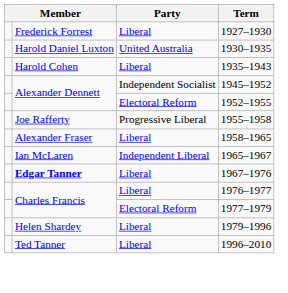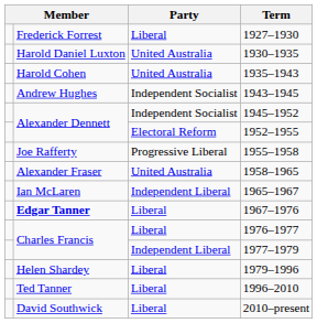1935–1943 | Party: Liberal -> United Australia
+ row: Andrew Hughes | Independent Socialist | 1943–1945
1958–1965 | Party: Liberal -> United Australia
1977–1979 | Party: Electoral Reform -> Independent Liberal
+ row: David Southwick | Liberal | 2010–present
